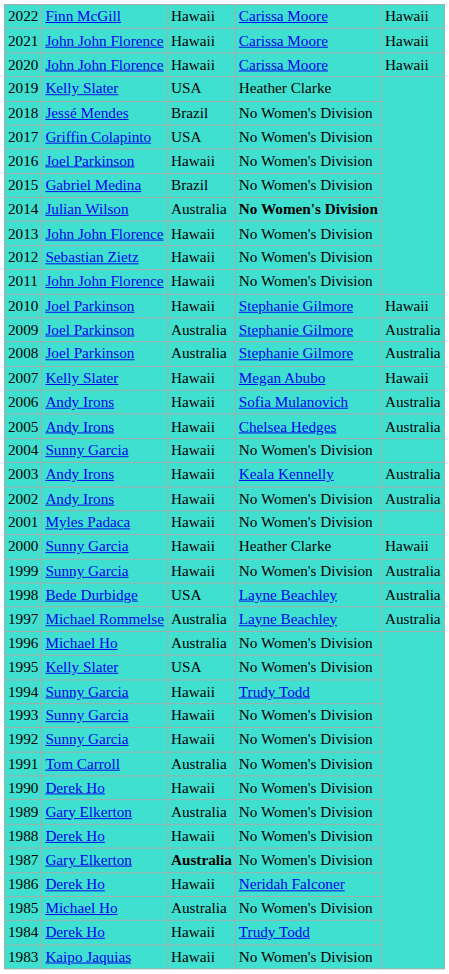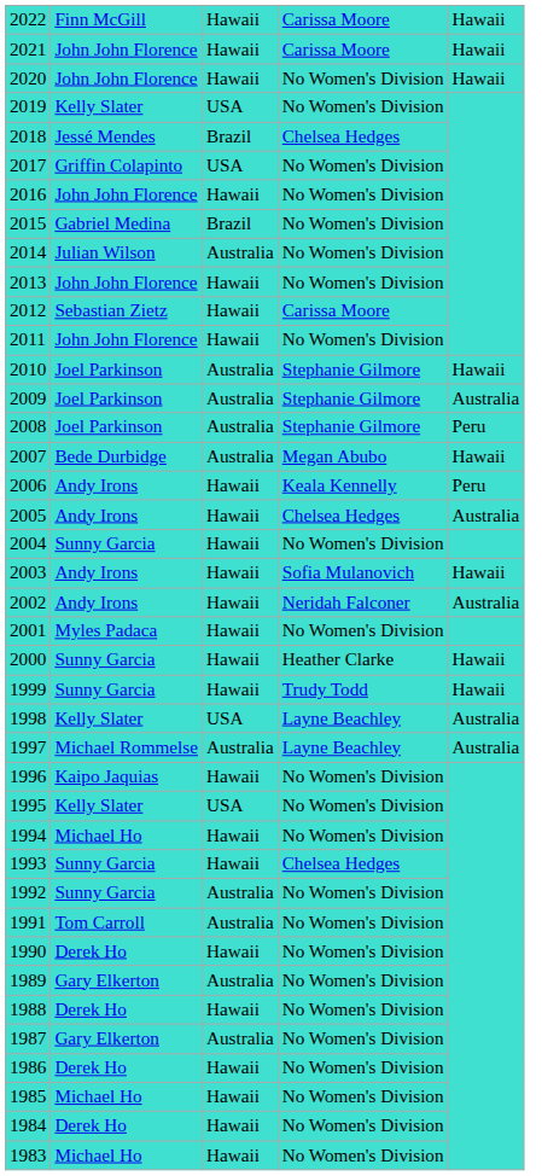2020 | column 4: Carissa Moore -> No Women's Division
2019 | column 4: Heather Clarke -> No Women's Division
2018 | column 4: No Women's Division -> Chelsea Hedges
2016 | column 2: Joel Parkinson -> John John Florence
2014 | column 4: bold -> normal
2012 | column 4: No Women's Division -> Carissa Moore
2010 | column 3: Hawaii -> Australia
2008 | column 5: Australia -> Peru
2007 | column 2: Kelly Slater -> Bede Durbidge
2007 | column 3: Hawaii -> Australia
2006 | column 4: Sofia Mulanovich -> Keala Kennelly
2006 | column 5: Australia -> Peru
2003 | column 4: Keala Kennelly -> Sofia Mulanovich
2003 | column 5: Australia -> Hawaii
2002 | column 4: No Women's Division -> Neridah Falconer
1999 | column 4: No Women's Division -> Trudy Todd
1999 | column 5: Australia -> Hawaii
1998 | column 2: Bede Durbidge -> Kelly Slater
1996 | column 2: Michael Ho -> Kaipo Jaquias
1996 | column 3: Australia -> Hawaii
1994 | column 2: Sunny Garcia -> Michael Ho
1994 | column 4: Trudy Todd -> No Women's Division
1993 | column 4: No Women's Division -> Chelsea Hedges
1992 | column 3: Hawaii -> Australia
1987 | column 3: bold -> normal
1986 | column 4: Neridah Falconer -> No Women's Division
1985 | column 3: Australia -> Hawaii
1984 | column 4: Trudy Todd -> No Women's Division
1983 | column 2: Kaipo Jaquias -> Michael Ho
